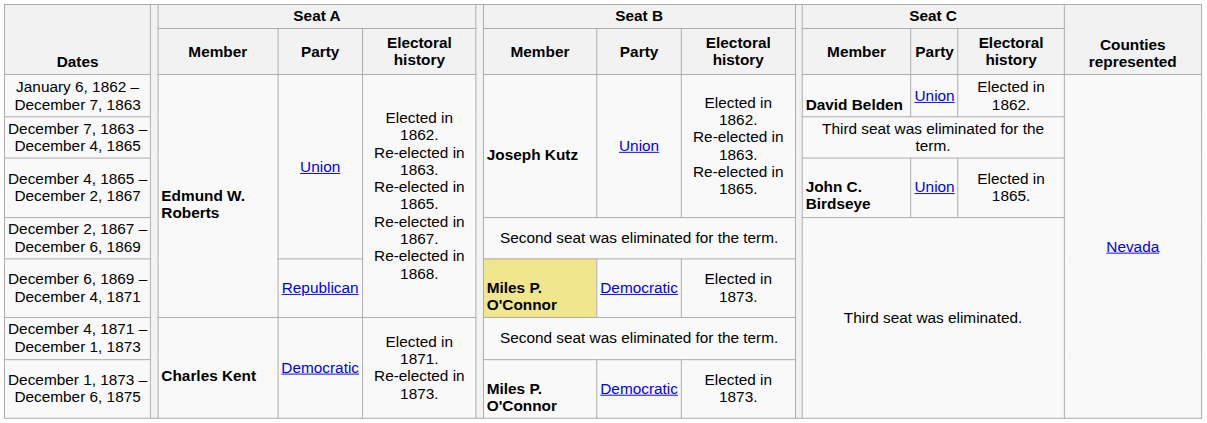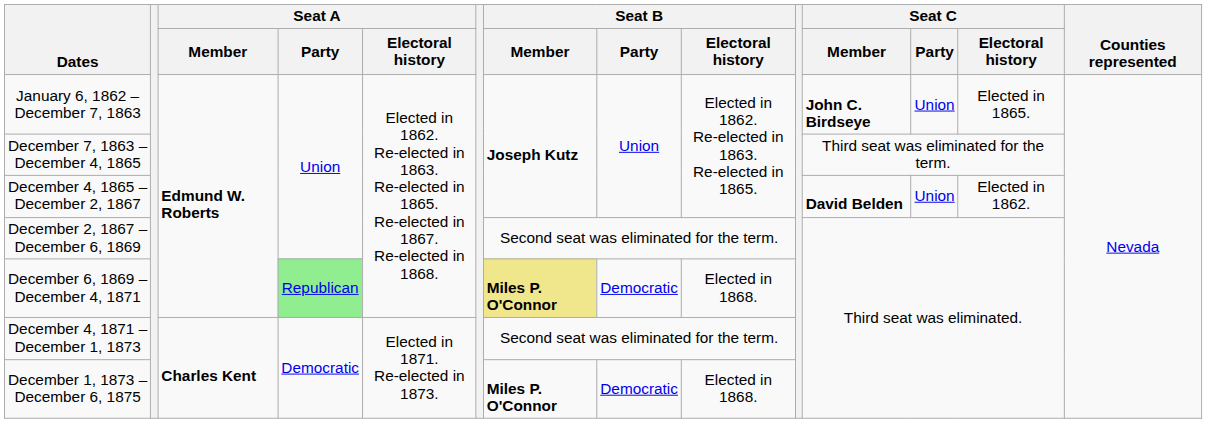January 6, 1862 – December 7, 1863 | Seat C / Member: David Belden -> John C. Birdseye
January 6, 1862 – December 7, 1863 | Seat C / Electoral history: Elected in 1862. -> Elected in 1865.
December 4, 1865 – December 2, 1867 | Seat C / Member: John C. Birdseye -> David Belden
December 4, 1865 – December 2, 1867 | Seat C / Electoral history: Elected in 1865. -> Elected in 1862.
December 6, 1869 – December 4, 1871 | Seat A / Party: no background -> lightgreen background
December 6, 1869 – December 4, 1871 | Seat B / Electoral history: Elected in 1873. -> Elected in 1868.
December 1, 1873 – December 6, 1875 | Seat B / Electoral history: Elected in 1873. -> Elected in 1868.
